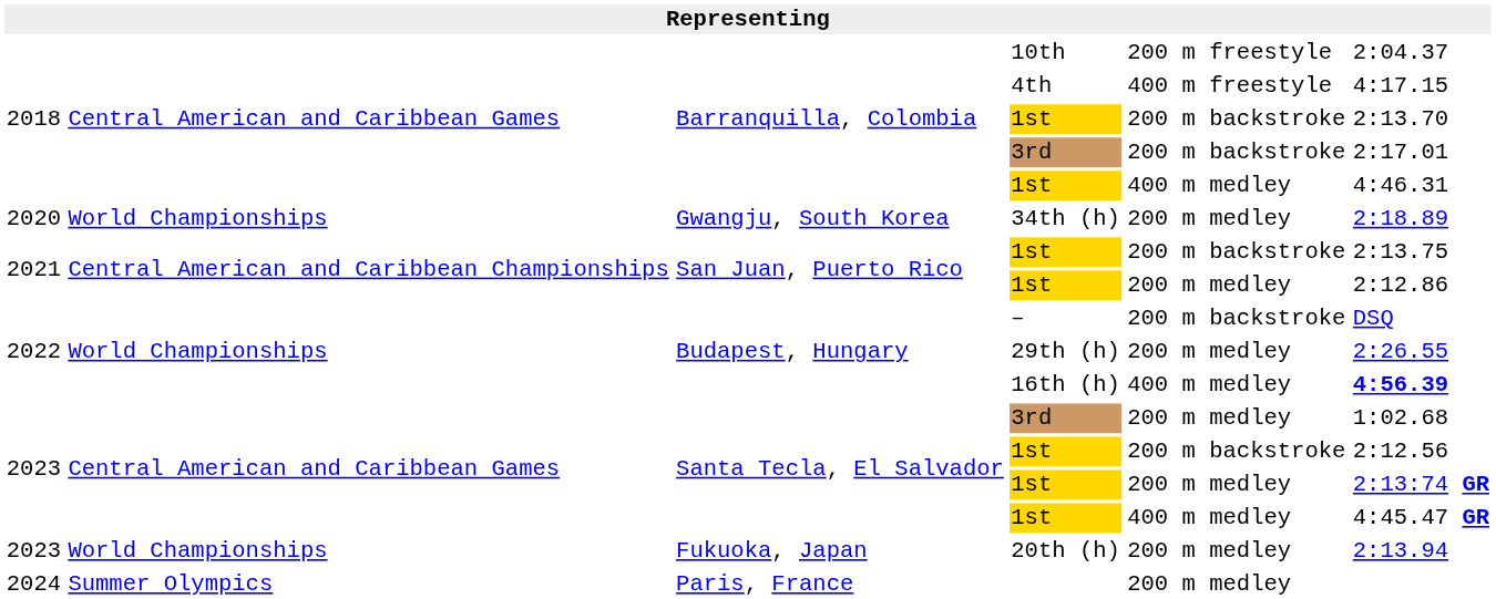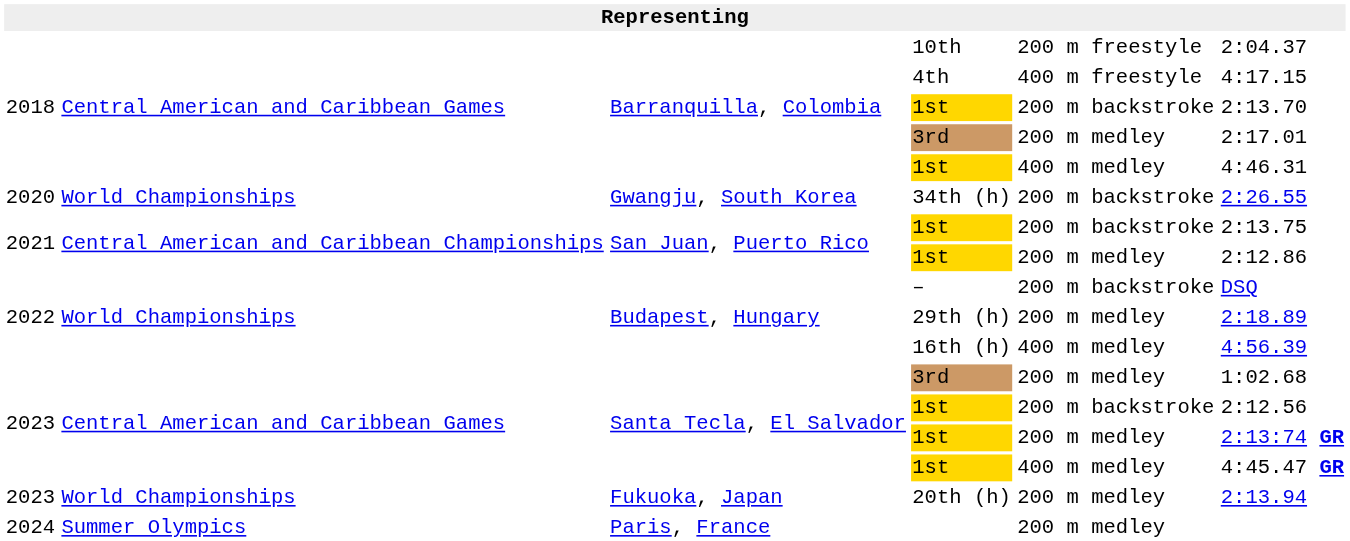Barranquilla, Colombia / 3rd | column 5: 200 m backstroke -> 200 m medley
34th (h) | column 5: 200 m medley -> 200 m backstroke
34th (h) | column 6: 2:18.89 -> 2:26.55
29th (h) | column 6: 2:26.55 -> 2:18.89
16th (h) | column 6: bold -> normal
